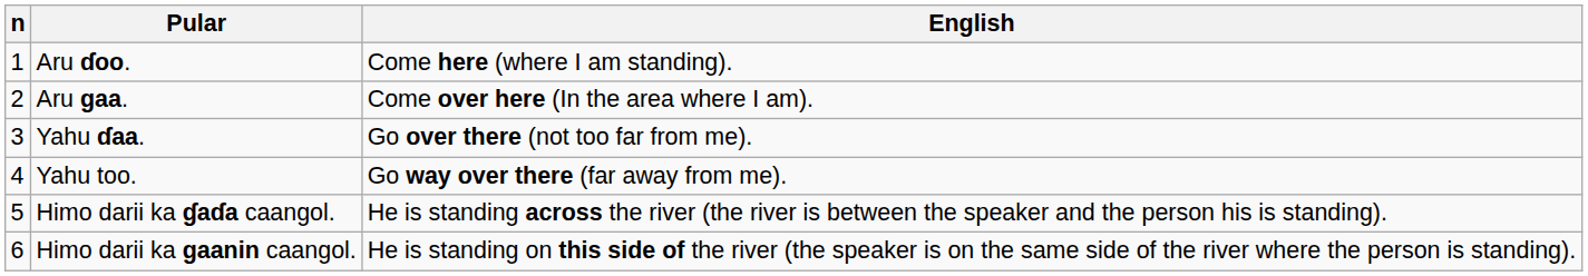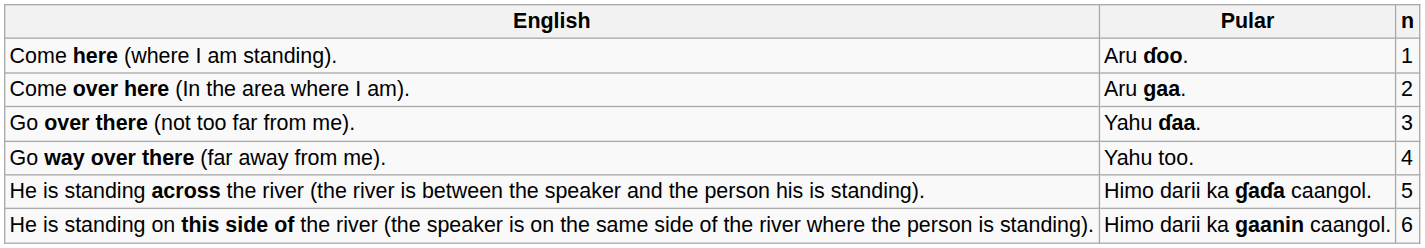columns swapped: n <-> English
